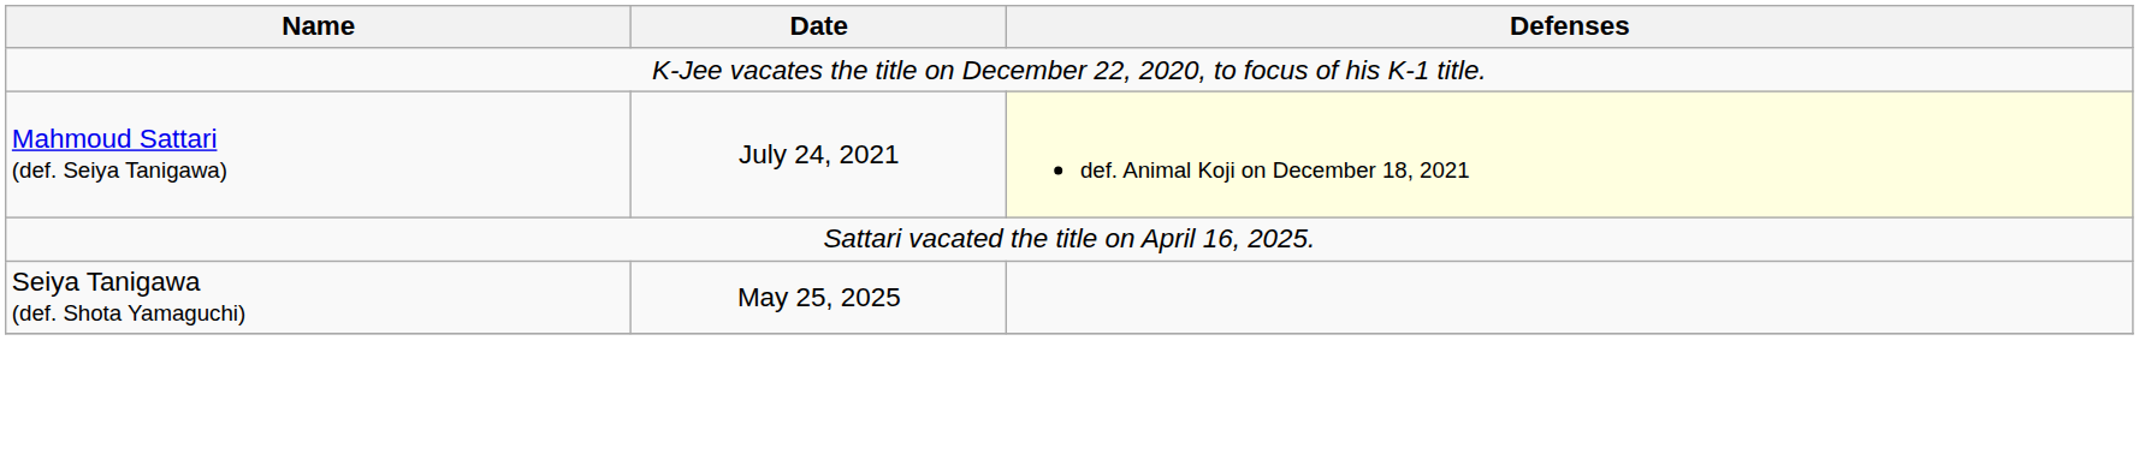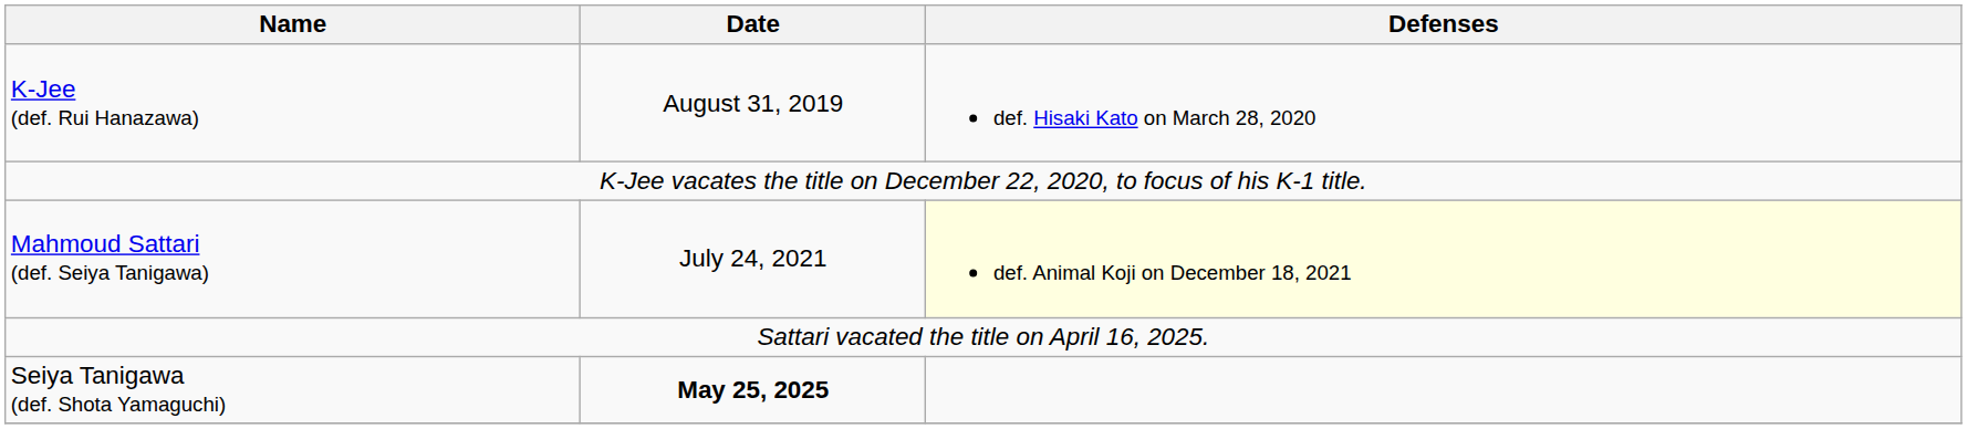+ row: K-Jee (def. Rui Hanazawa) | August 31, 2019 | def. Hisaki Kato on March 28, 2020
Seiya Tanigawa (def. Shota Yamaguchi) | Date: normal -> bold
